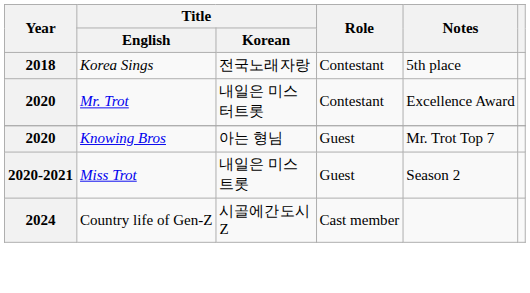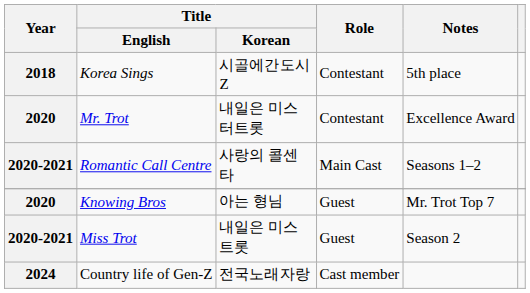Korea Sings | Title / Korean: 전국노래자랑 -> 시골에간도시Z
+ row: 2020-2021 | Romantic Call Centre | 사랑의 콜센타 | Main Cast | Seasons 1–2
Country life of Gen-Z | Title / Korean: 시골에간도시Z -> 전국노래자랑
